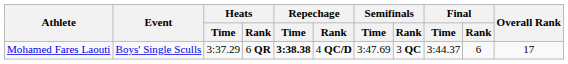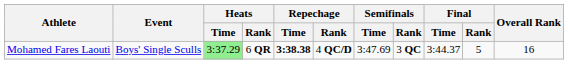Mohamed Fares Laouti | Heats / Time: no background -> lightgreen background
Mohamed Fares Laouti | Final / Rank: 6 -> 5
Mohamed Fares Laouti | Overall Rank: 17 -> 16
